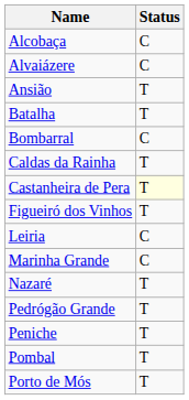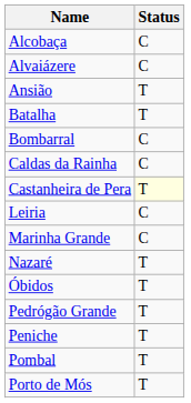Caldas da Rainha | Status: T -> C
- row: Figueiró dos Vinhos | T
+ row: Óbidos | T
